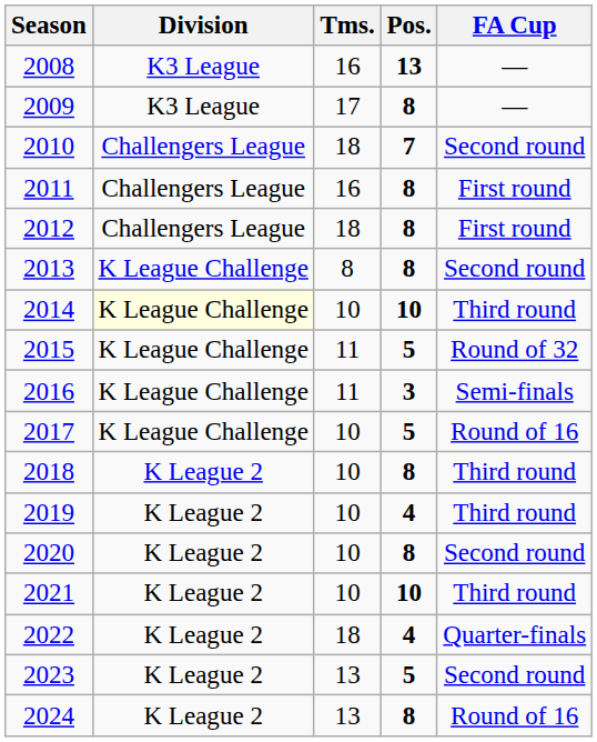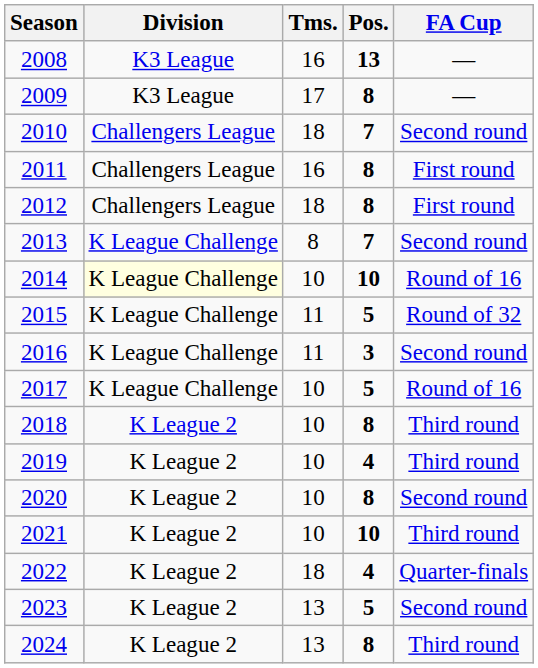2013 | Pos.: 8 -> 7
2014 | FA Cup: Third round -> Round of 16
2016 | FA Cup: Semi-finals -> Second round
2024 | FA Cup: Round of 16 -> Third round
